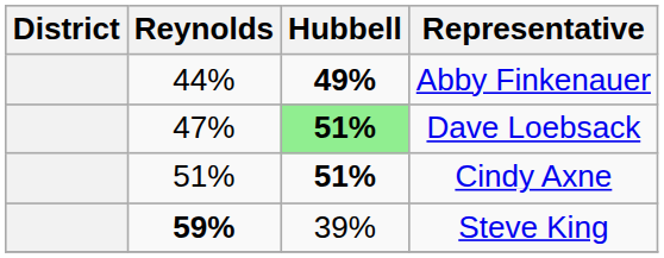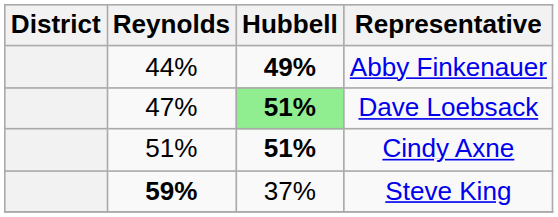Steve King | Hubbell: 39% -> 37%
